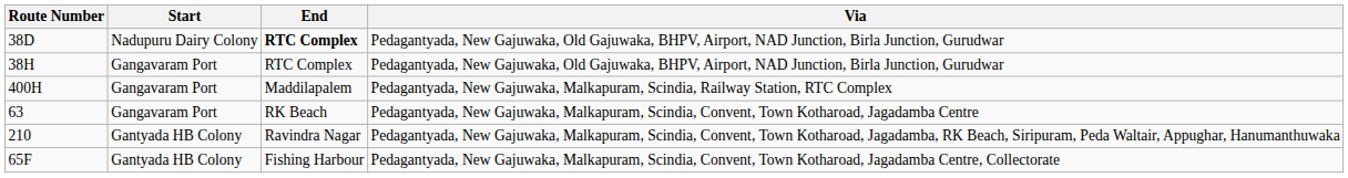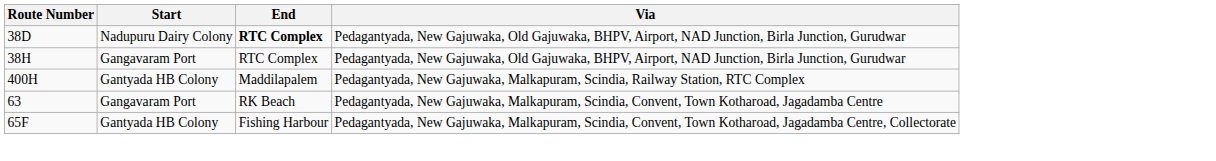400H | Start: Gangavaram Port -> Gantyada HB Colony
- row: 210 | Gantyada HB Colony | Ravindra Nagar | Pedagantyada, New Gajuwaka, Malkapuram, Scindia, Convent, Town Kotharoad, Jagadamba, RK Beach, Siripuram, Peda Waltair, Appughar, Hanumanthuwaka
